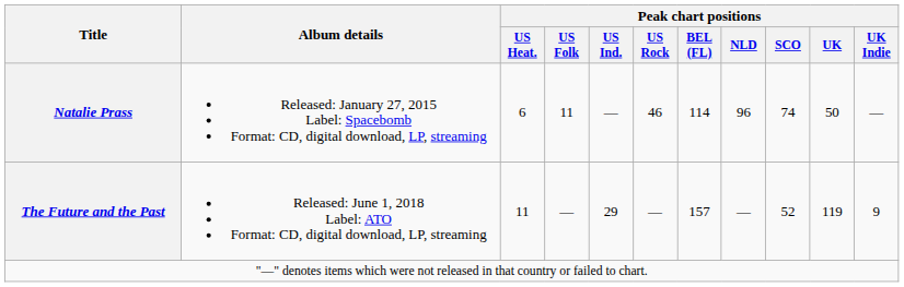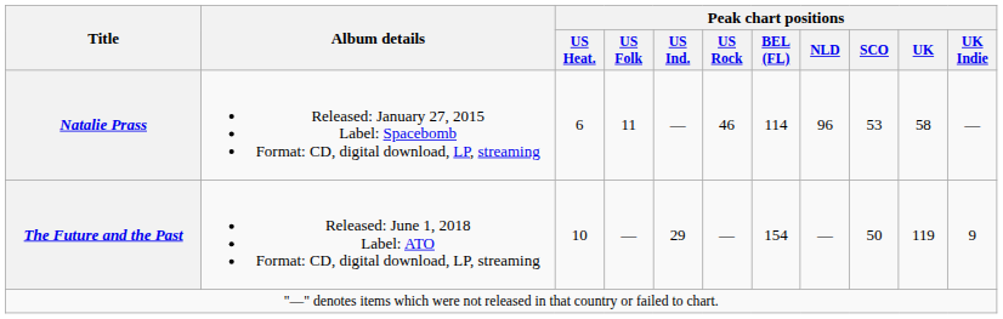Natalie Prass | Peak chart positions / SCO: 74 -> 53
Natalie Prass | Peak chart positions / UK: 50 -> 58
The Future and the Past | Peak chart positions / US Heat.: 11 -> 10
The Future and the Past | Peak chart positions / BEL (FL): 157 -> 154
The Future and the Past | Peak chart positions / SCO: 52 -> 50
